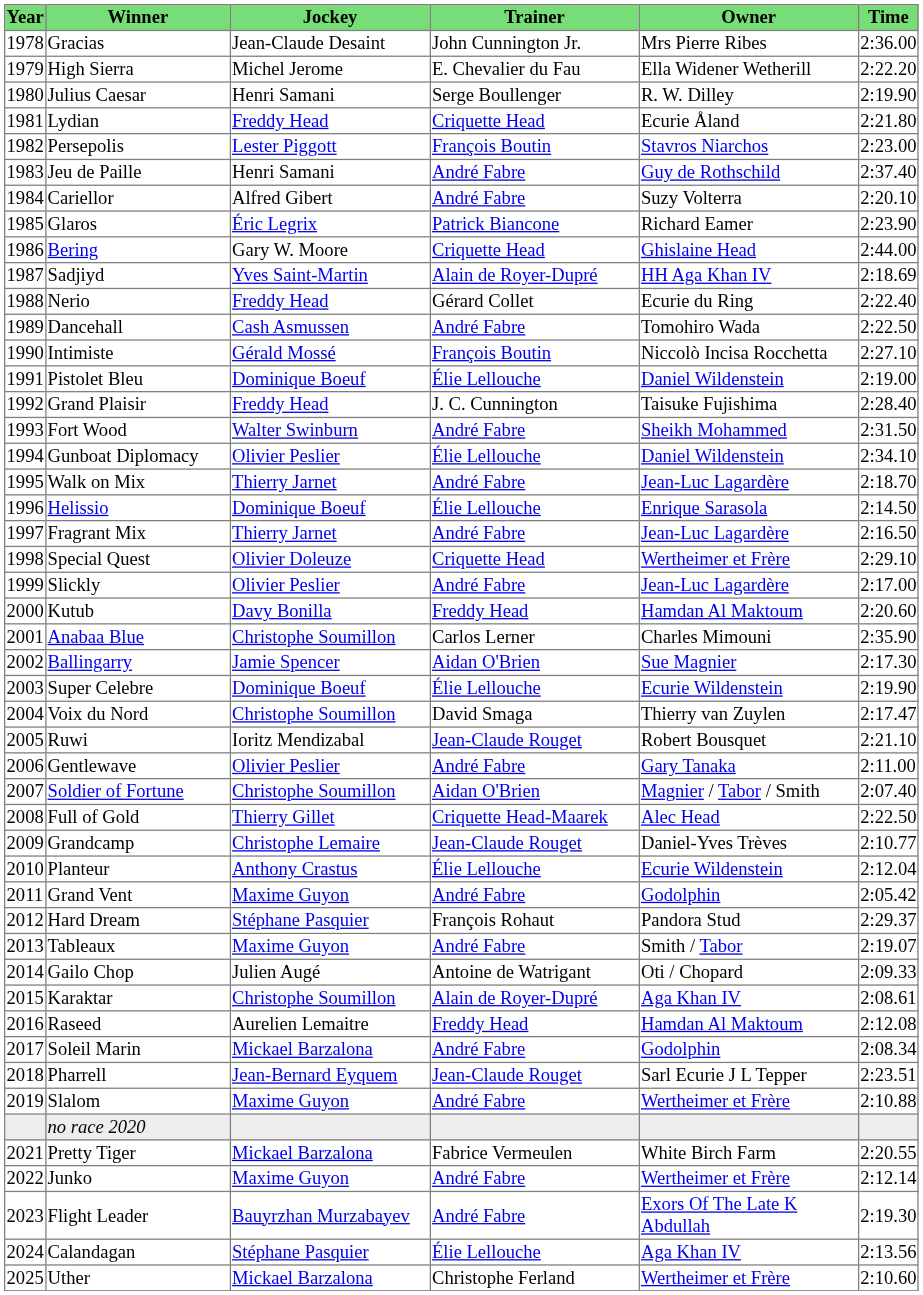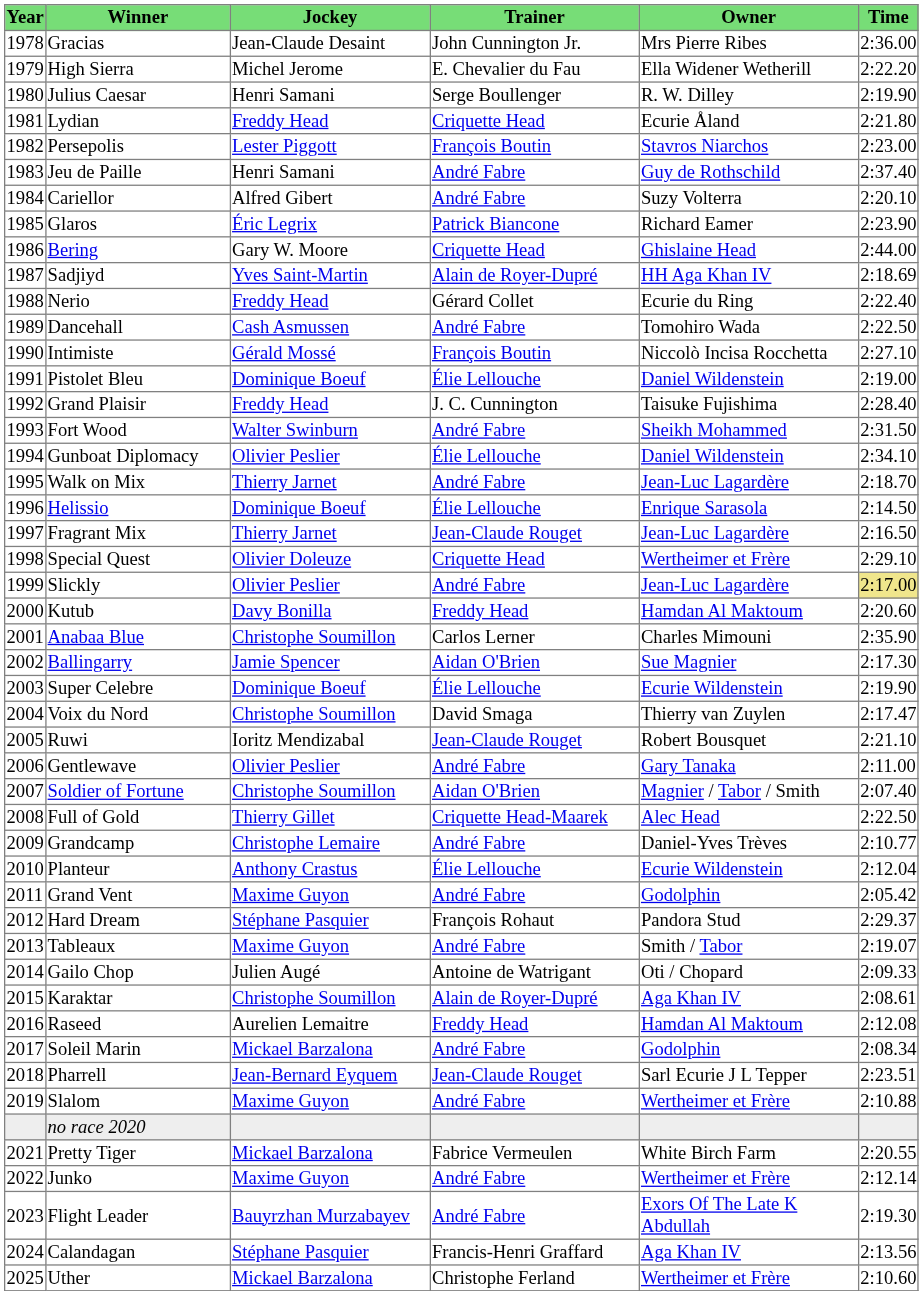Fragrant Mix | Trainer: André Fabre -> Jean-Claude Rouget
Slickly | Time: no background -> khaki background
Grandcamp | Trainer: Jean-Claude Rouget -> André Fabre
Calandagan | Trainer: Élie Lellouche -> Francis-Henri Graffard
